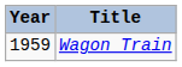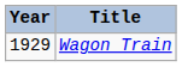Wagon Train | Year: 1959 -> 1929
